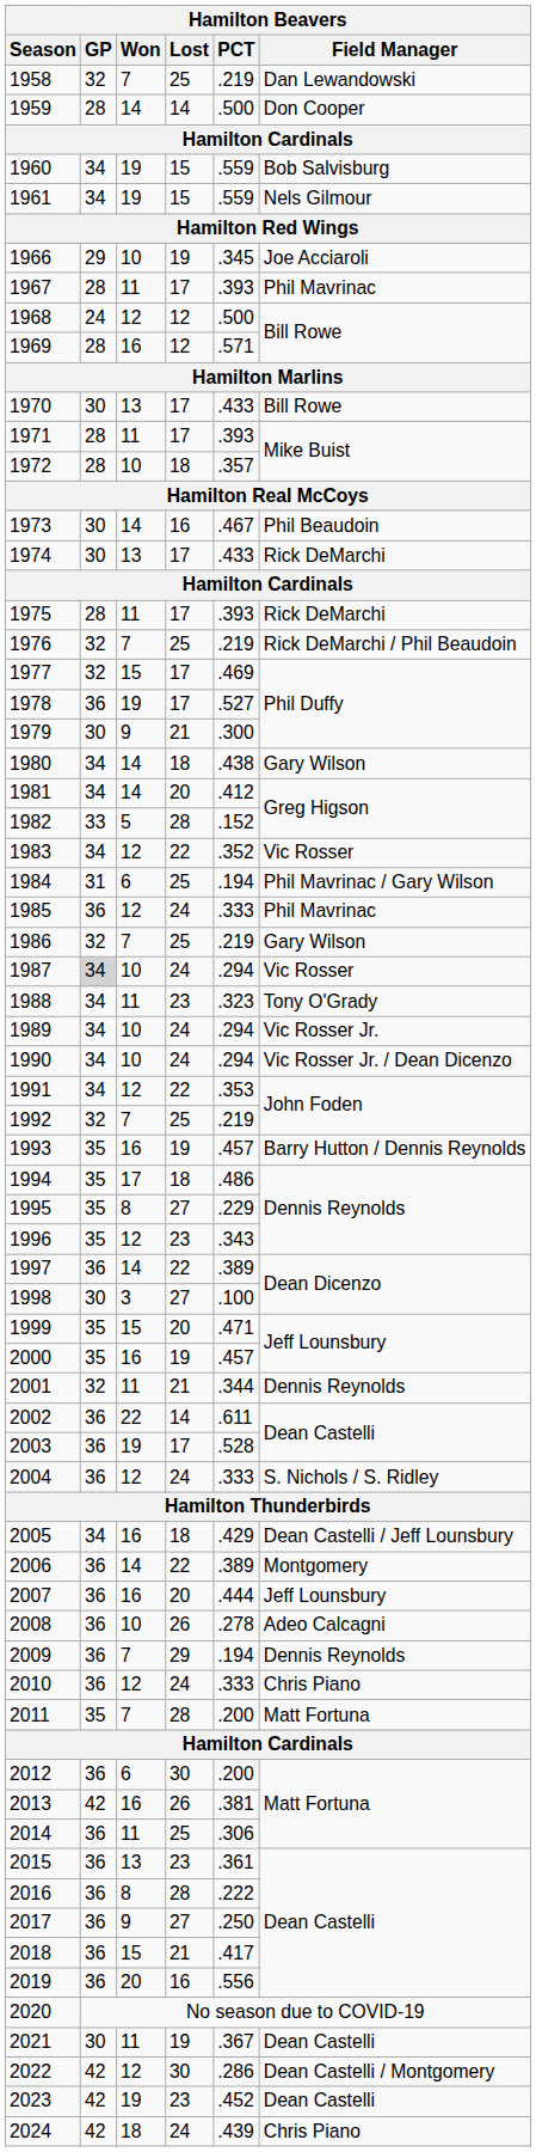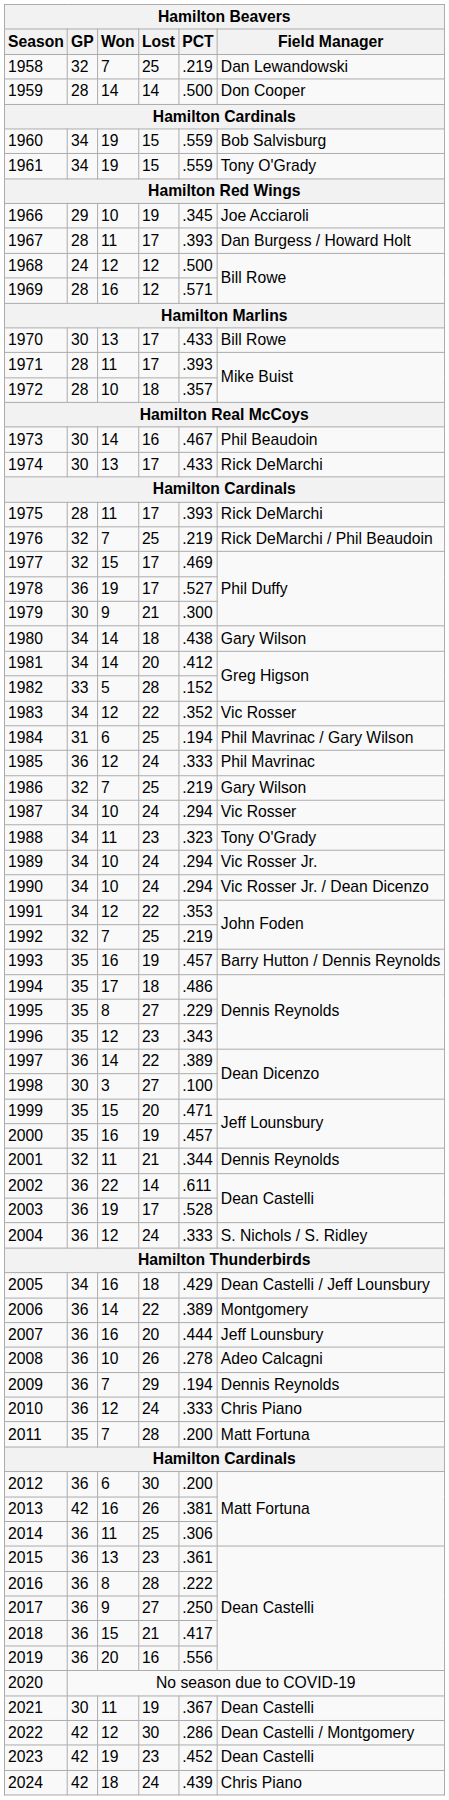1961 | Field Manager: Nels Gilmour -> Tony O'Grady
1967 | Field Manager: Phil Mavrinac -> Dan Burgess / Howard Holt
1987 | GP: lightgrey background -> no background
